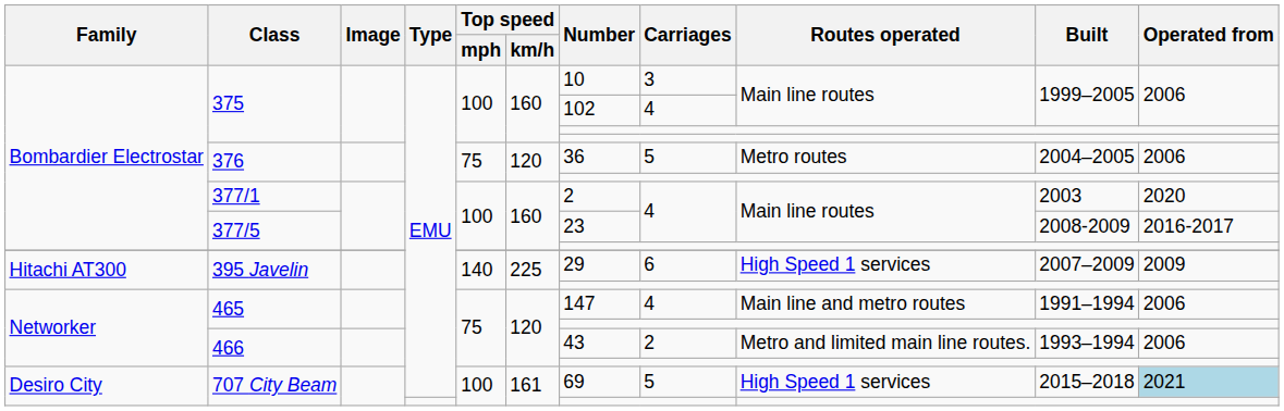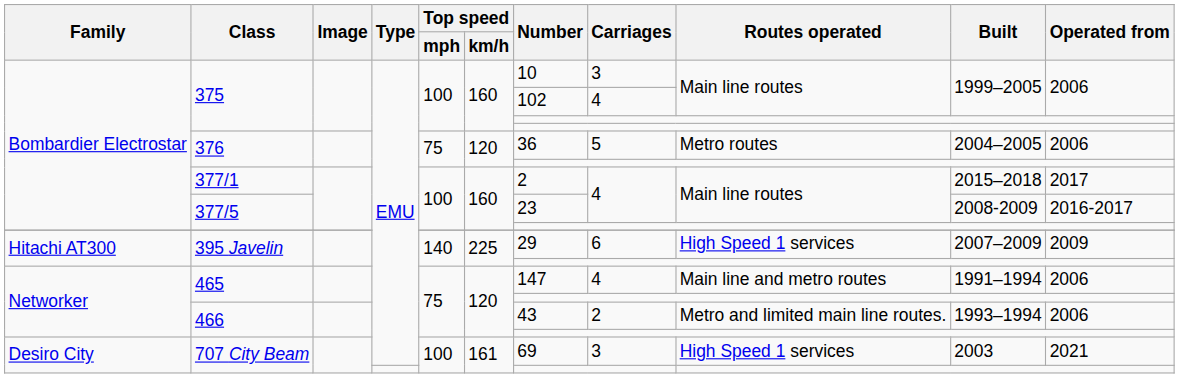377/1 | Built: 2003 -> 2015–2018
377/1 | Operated from: 2020 -> 2017
707 City Beam / EMU | Carriages: 5 -> 3
707 City Beam / EMU | Built: 2015–2018 -> 2003
707 City Beam / EMU | Operated from: lightblue background -> no background
